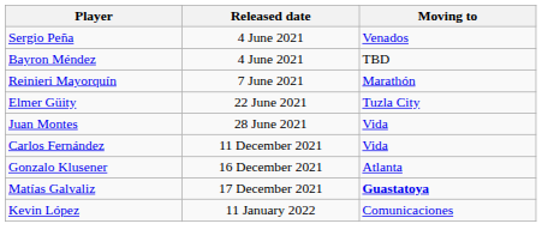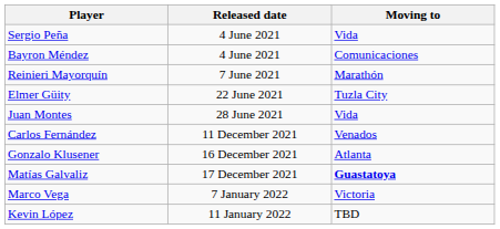Sergio Peña | Moving to: Venados -> Vida
Bayron Méndez | Moving to: TBD -> Comunicaciones
Carlos Fernández | Moving to: Vida -> Venados
+ row: Marco Vega | 7 January 2022 | Victoria
Kevin López | Moving to: Comunicaciones -> TBD
